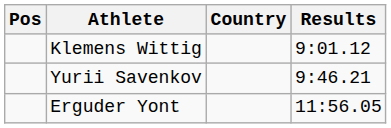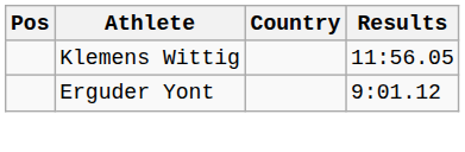Klemens Wittig | Results: 9:01.12 -> 11:56.05
- row: Yurii Savenkov | 9:46.21
Erguder Yont | Results: 11:56.05 -> 9:01.12
